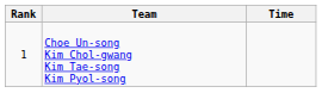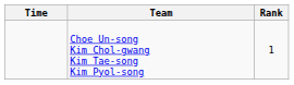columns swapped: Rank <-> Time
